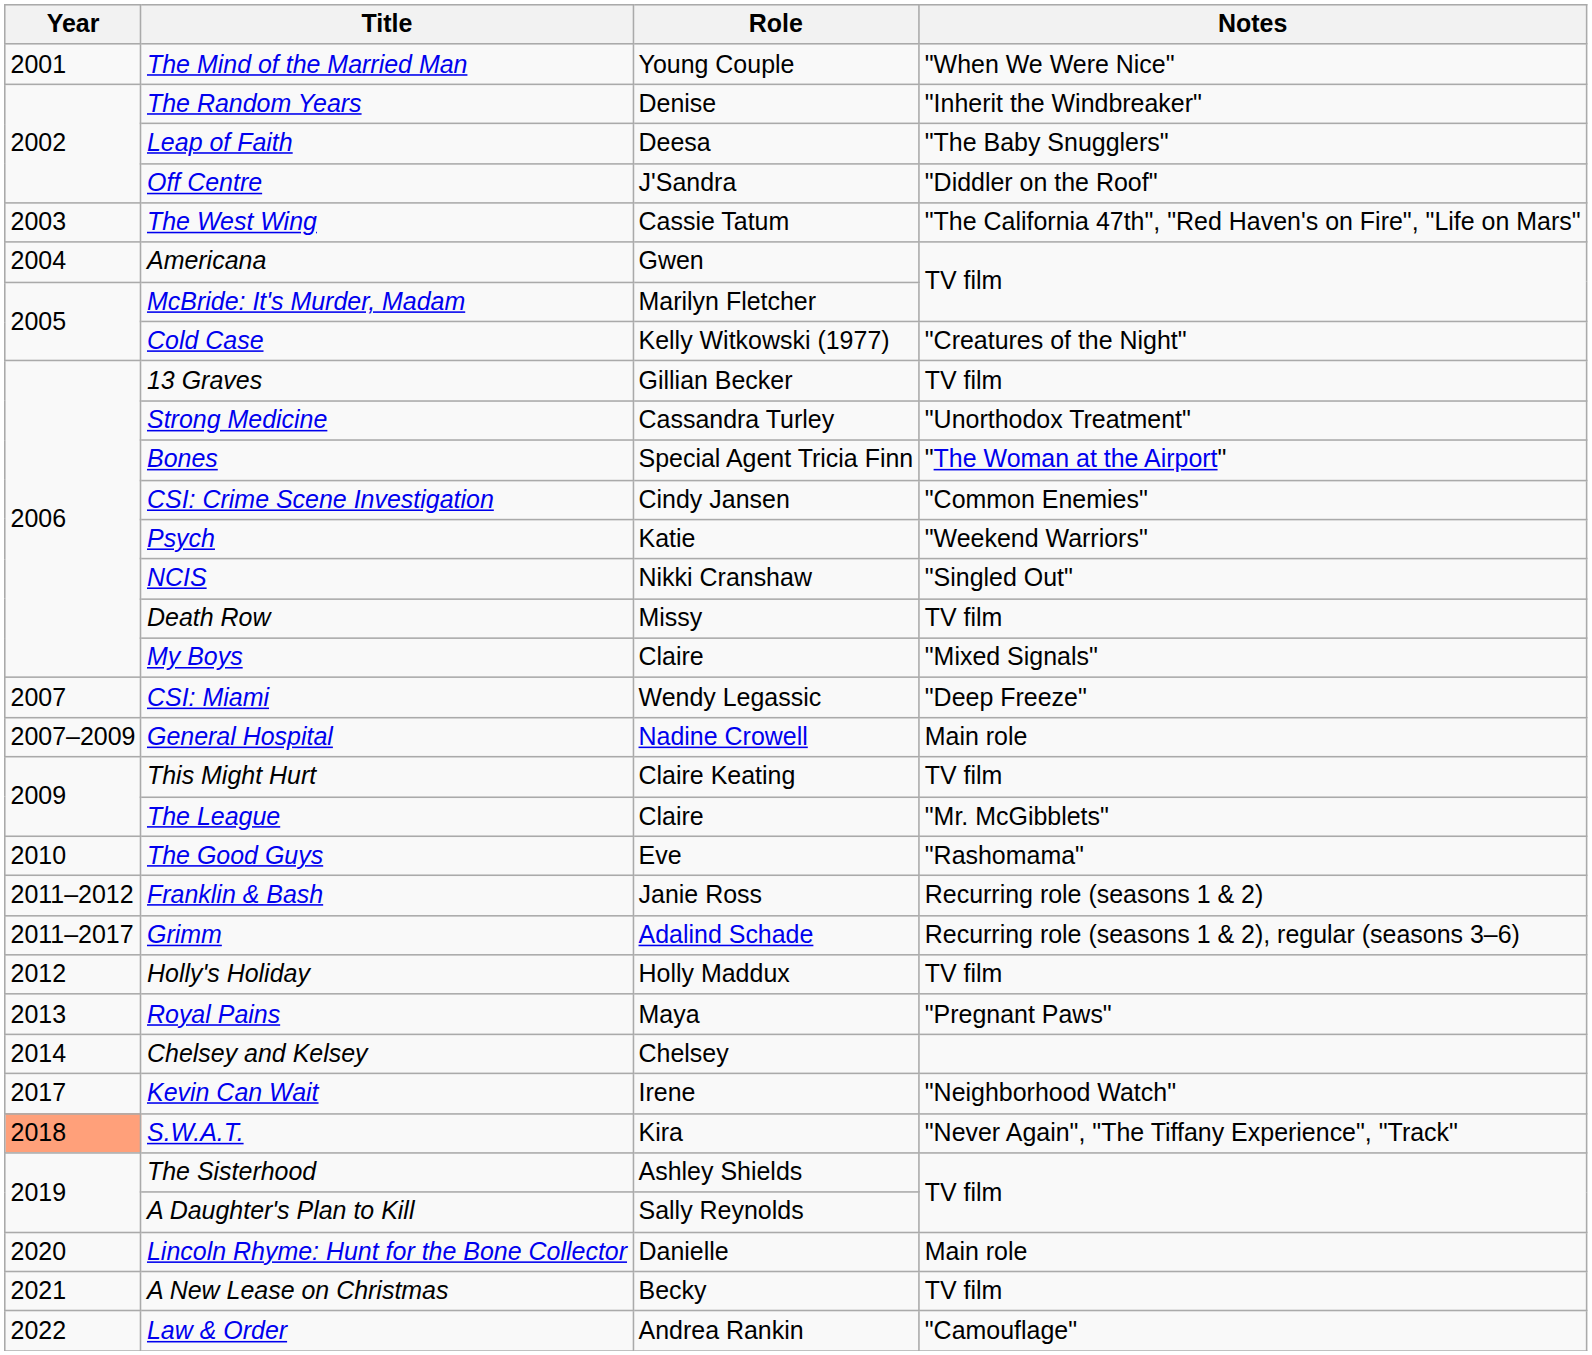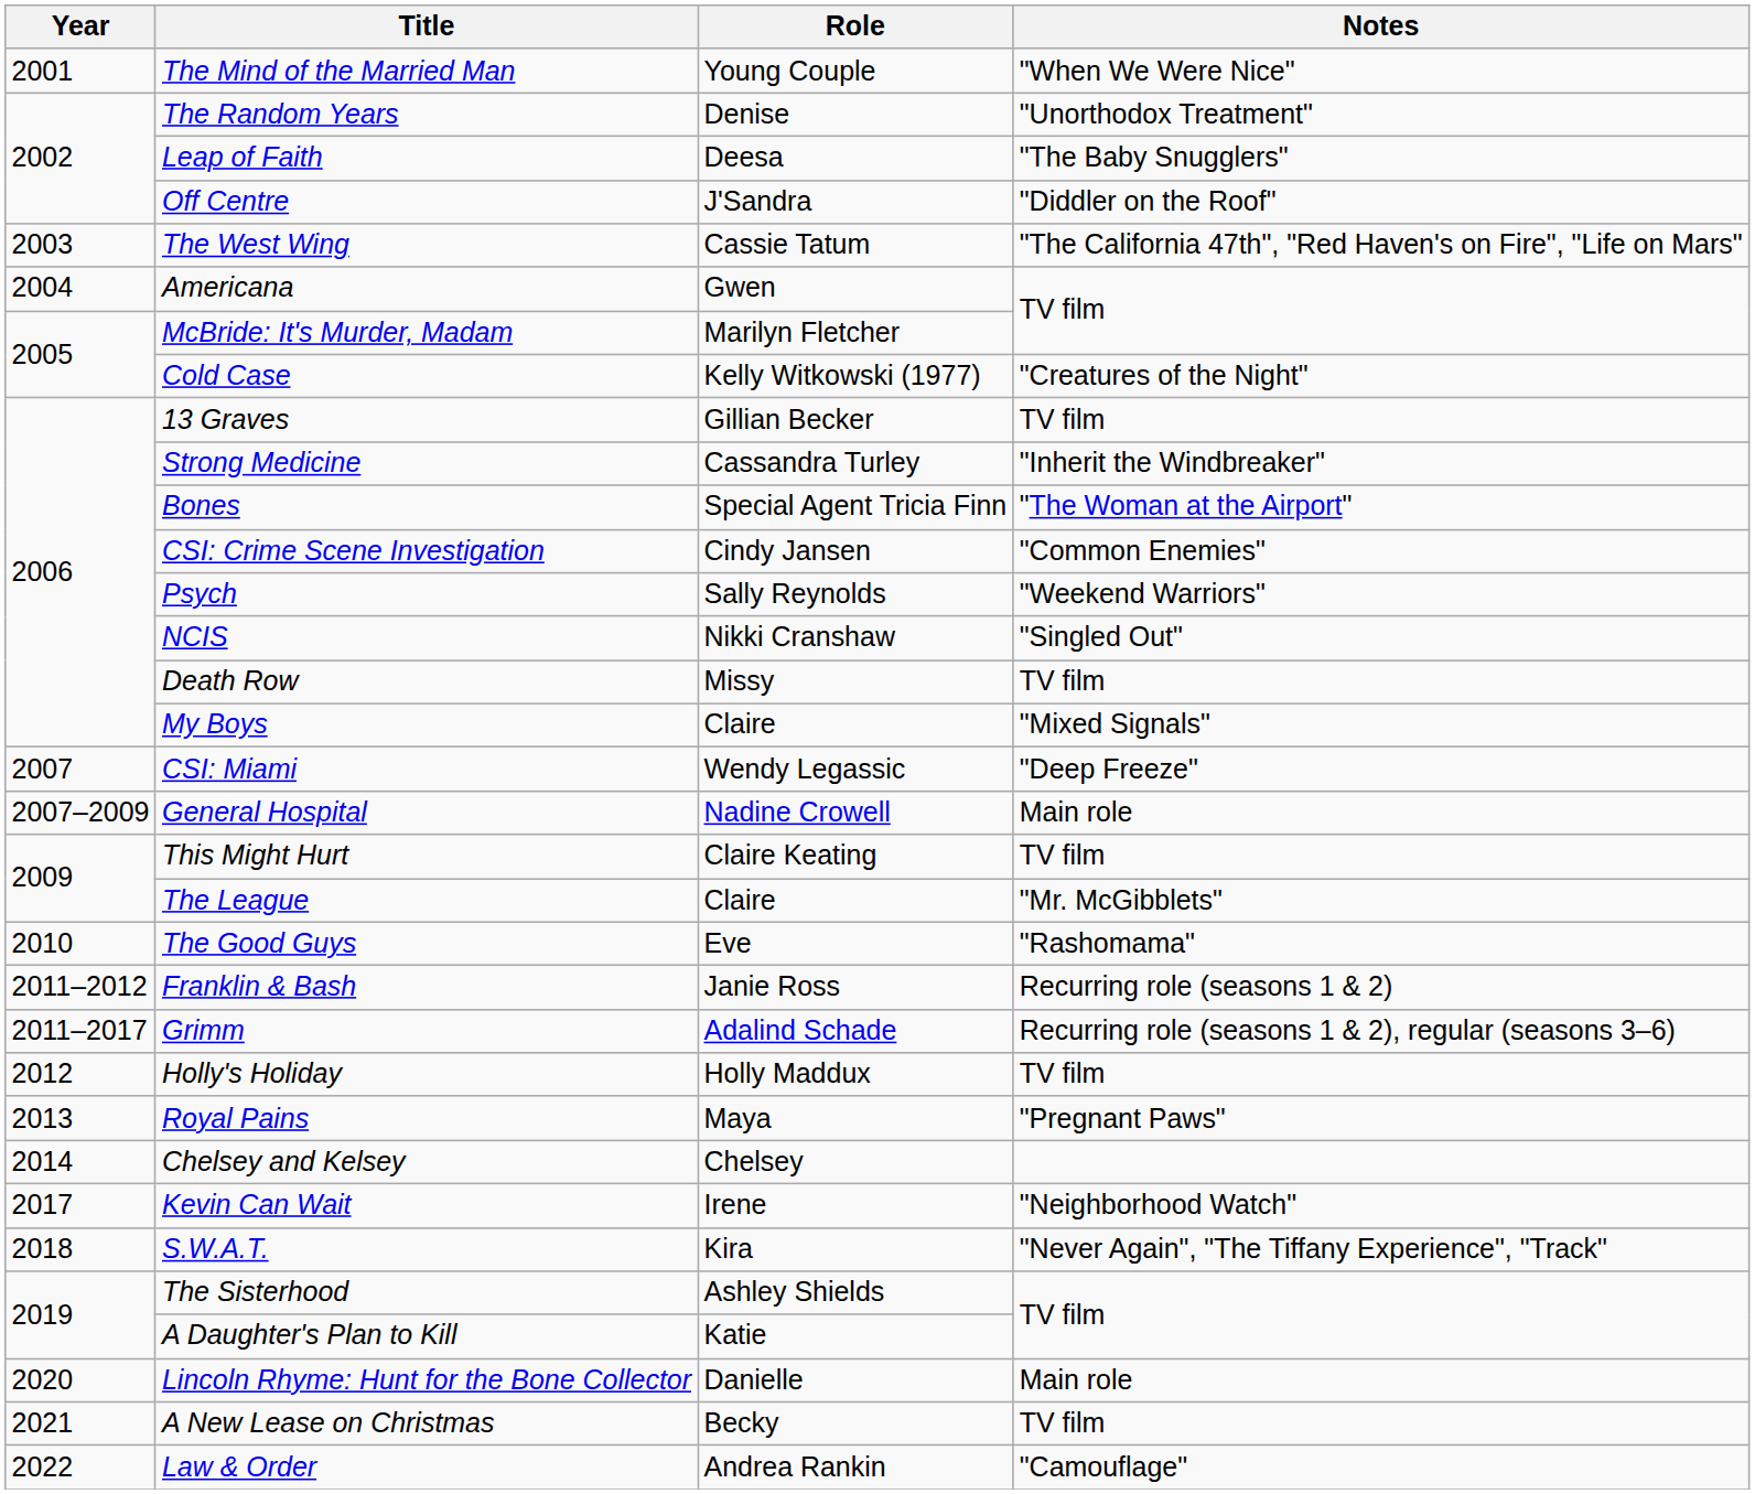The Random Years | Notes: "Inherit the Windbreaker" -> "Unorthodox Treatment"
Strong Medicine | Notes: "Unorthodox Treatment" -> "Inherit the Windbreaker"
Psych | Role: Katie -> Sally Reynolds
S.W.A.T. | Year: lightsalmon background -> no background
A Daughter's Plan to Kill | Role: Sally Reynolds -> Katie
